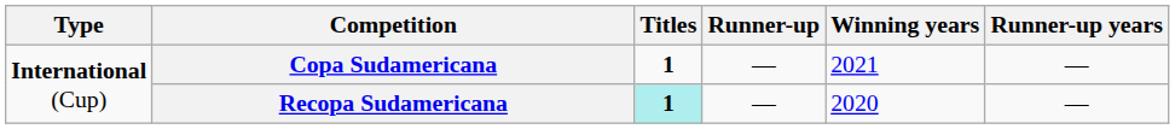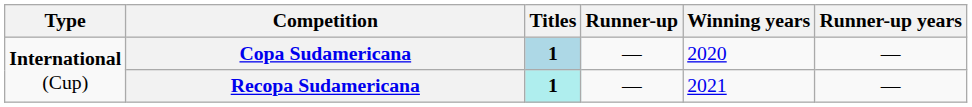Copa Sudamericana | Titles: no background -> lightblue background
Copa Sudamericana | Winning years: 2021 -> 2020
Recopa Sudamericana | Winning years: 2020 -> 2021
